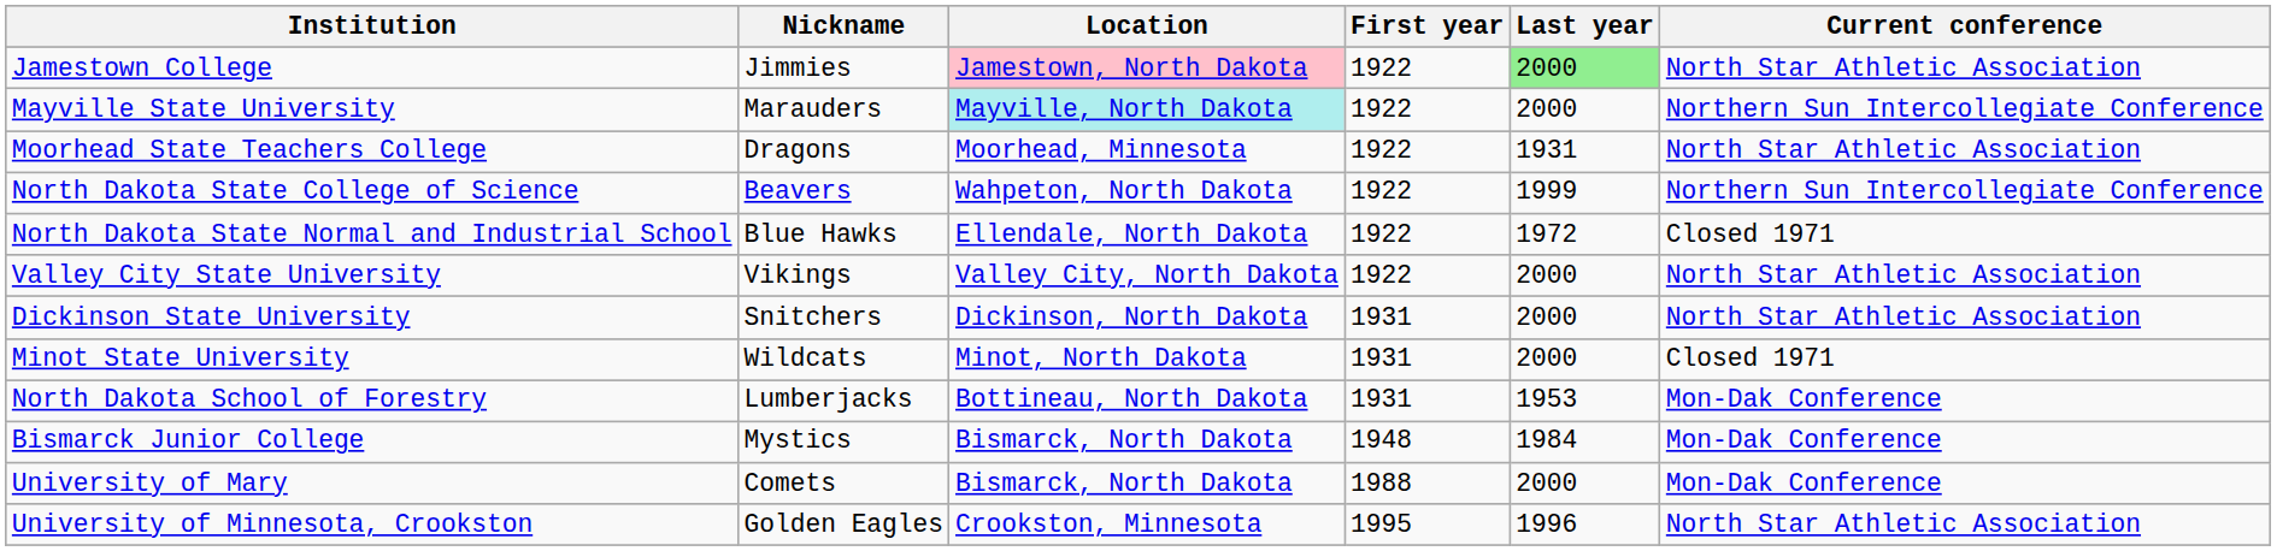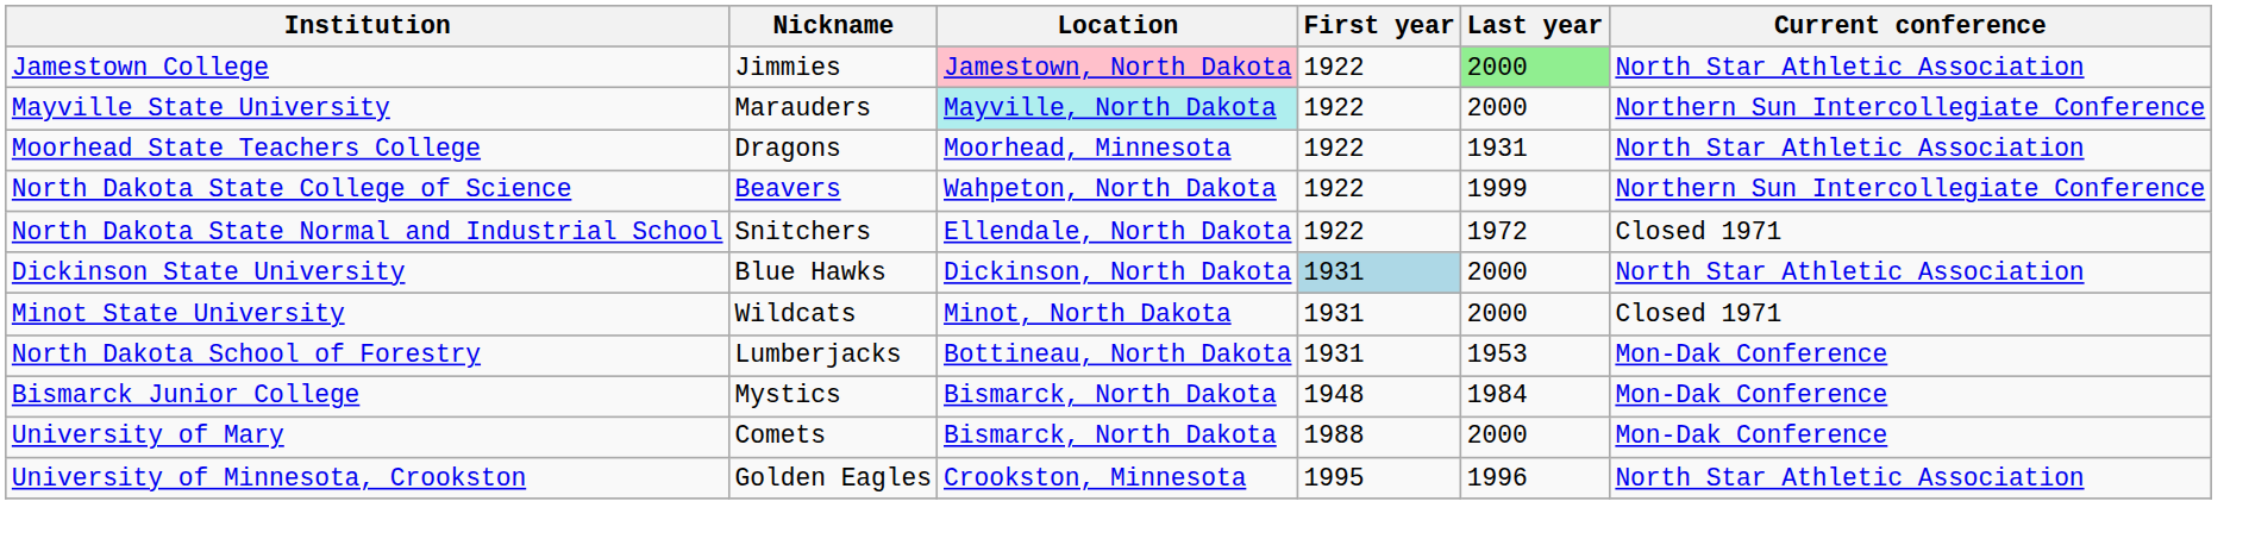North Dakota State Normal and Industrial School | Nickname: Blue Hawks -> Snitchers
- row: Valley City State University | Vikings | Valley City, North Dakota | 1922 | 2000 | North Star Athletic Association
Dickinson State University | Nickname: Snitchers -> Blue Hawks
Dickinson State University | First year: no background -> lightblue background
